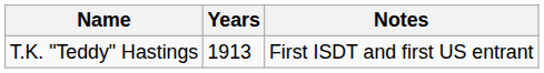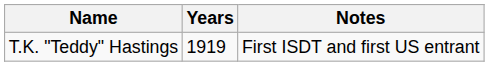T.K. "Teddy" Hastings | Years: 1913 -> 1919
